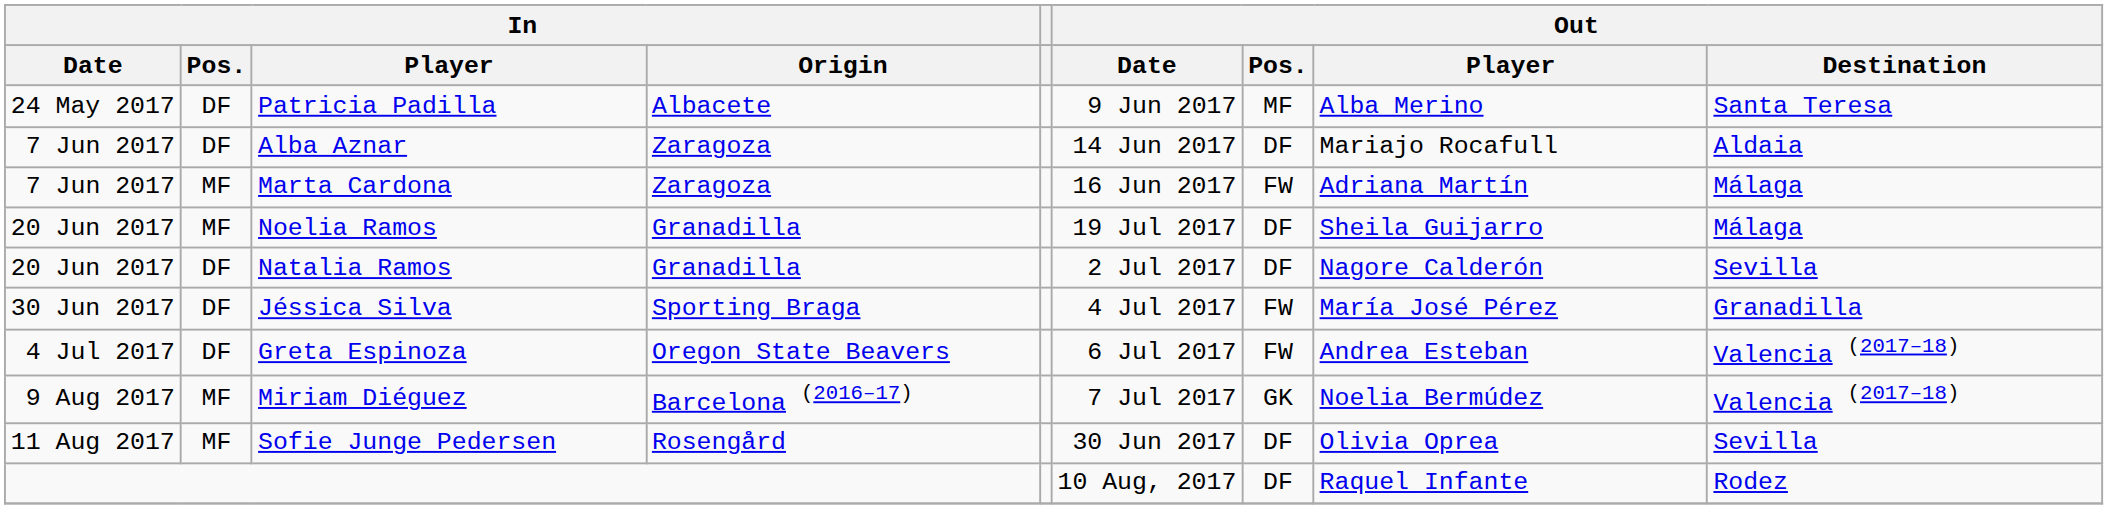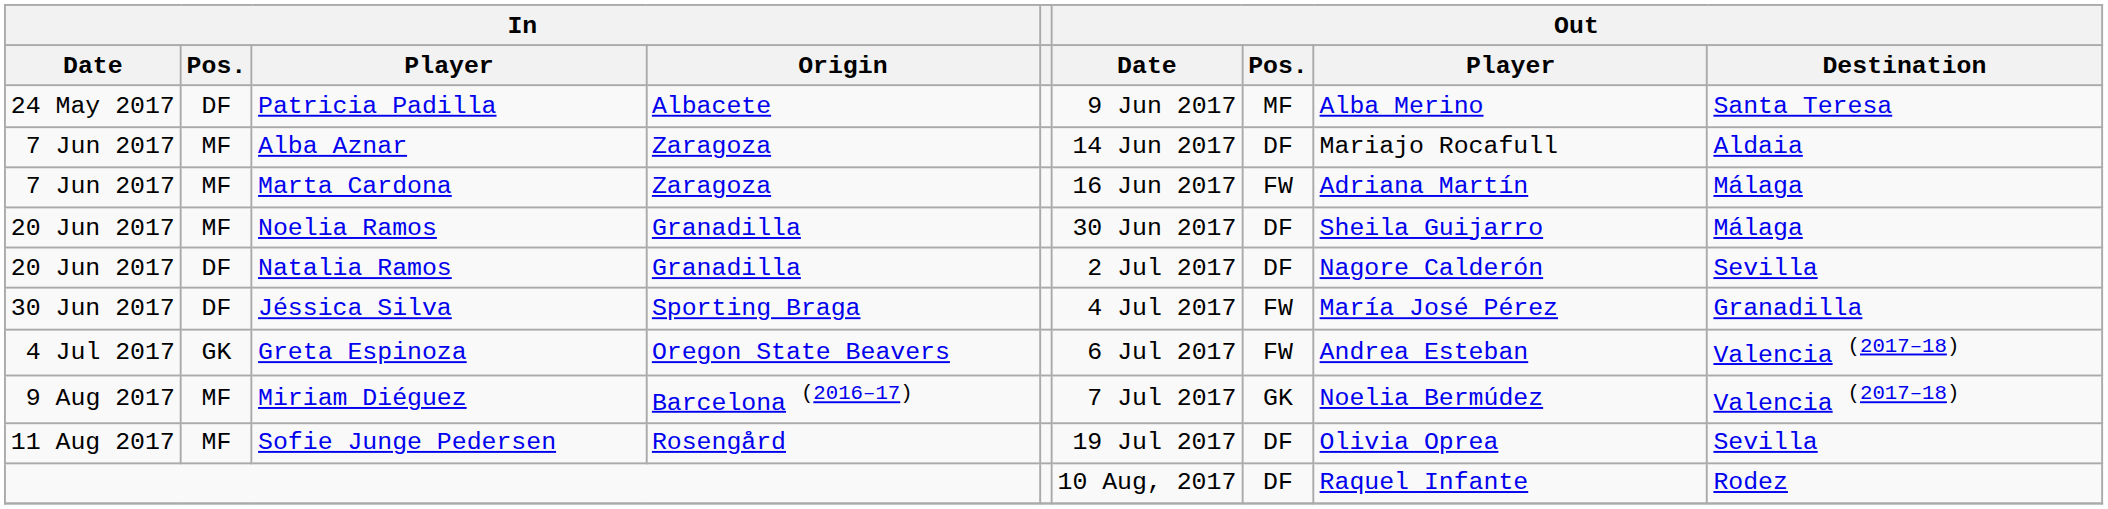Alba Aznar | In / Pos.: DF -> MF
Noelia Ramos | Out / Date: 19 Jul 2017 -> 30 Jun 2017
Greta Espinoza | In / Pos.: DF -> GK
Sofie Junge Pedersen | Out / Date: 30 Jun 2017 -> 19 Jul 2017
